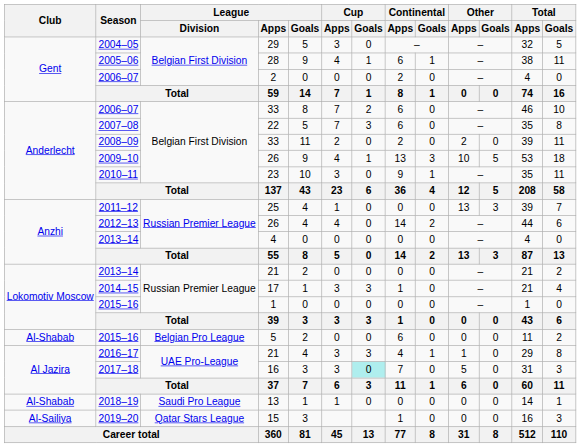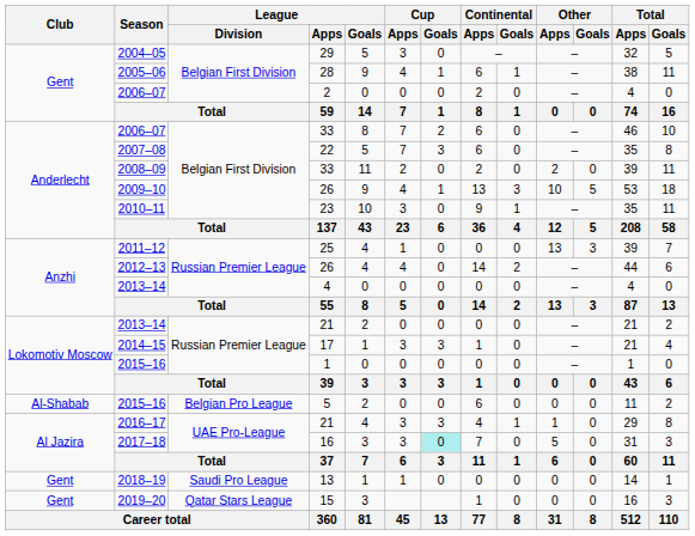2018–19 | Club: Al-Shabab -> Gent
2019–20 | Club: Al-Sailiya -> Gent
